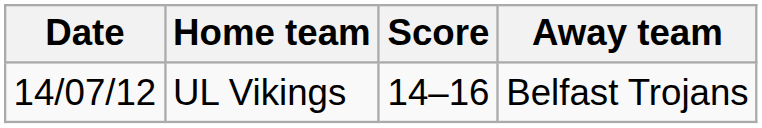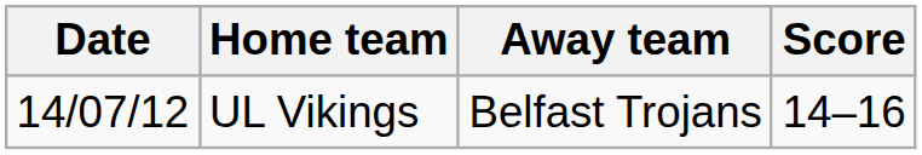columns swapped: Score <-> Away team
